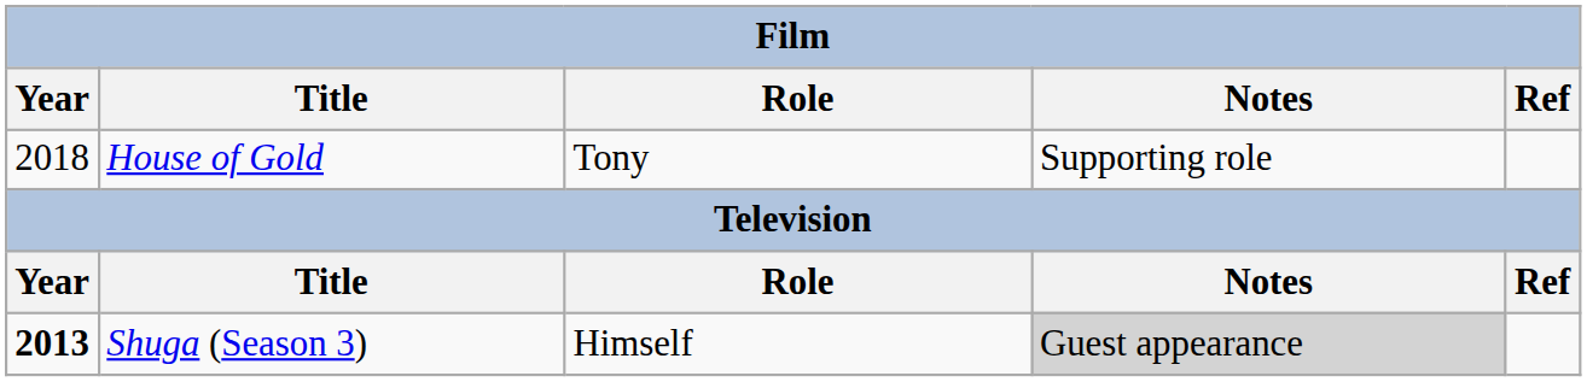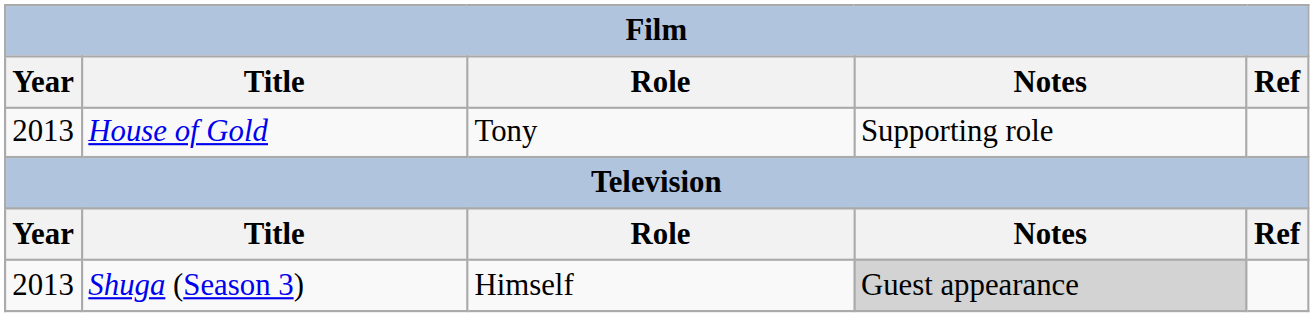House of Gold | Year: 2018 -> 2013
Shuga (Season 3) | Year: bold -> normal
